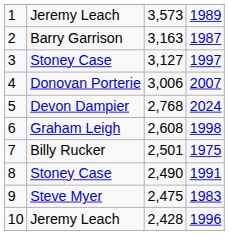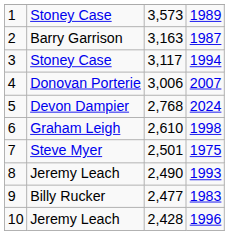1 | column 2: Jeremy Leach -> Stoney Case
3 | column 3: 3,127 -> 3,117
3 | column 4: 1997 -> 1994
6 | column 3: 2,608 -> 2,610
7 | column 2: Billy Rucker -> Steve Myer
8 | column 2: Stoney Case -> Jeremy Leach
8 | column 4: 1991 -> 1993
9 | column 2: Steve Myer -> Billy Rucker
9 | column 3: 2,475 -> 2,477
